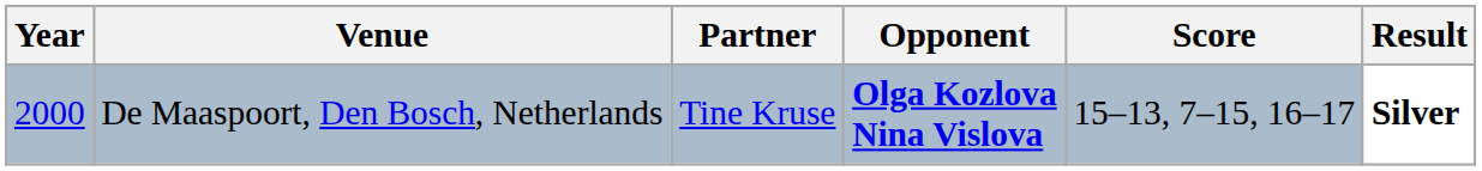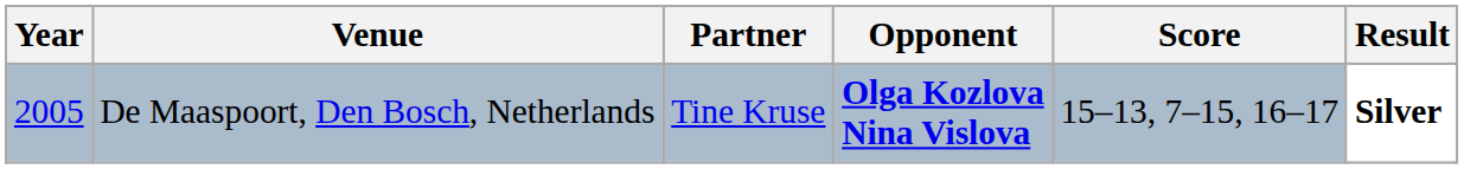De Maaspoort, Den Bosch, Netherlands | Year: 2000 -> 2005
